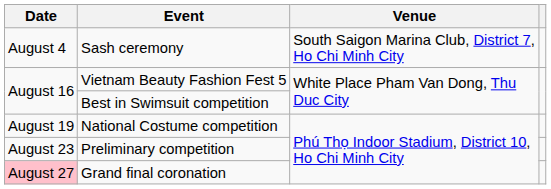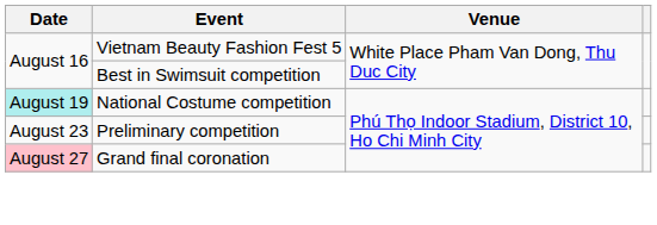- row: August 4 | Sash ceremony | South Saigon Marina Club, District 7, Ho Chi Minh City
National Costume competition | Date: no background -> paleturquoise background
